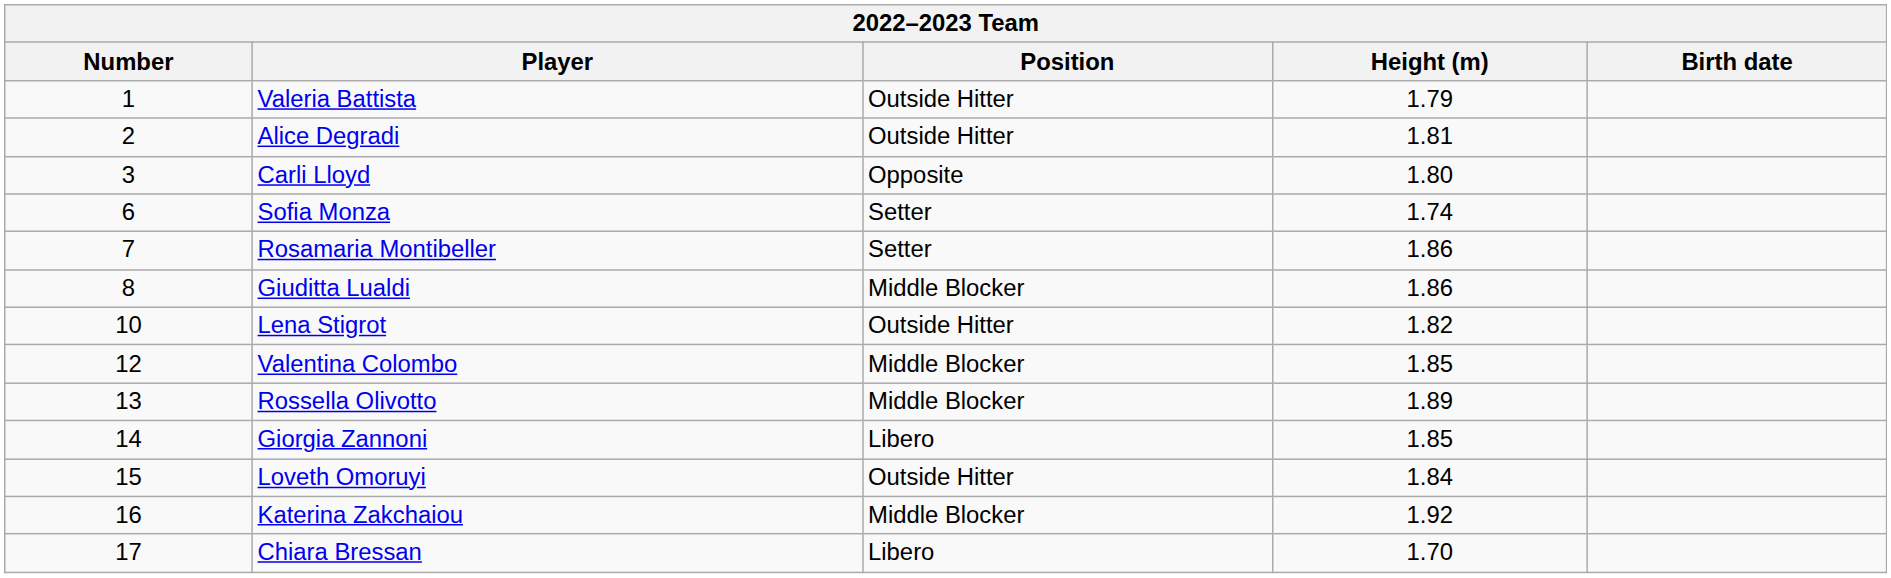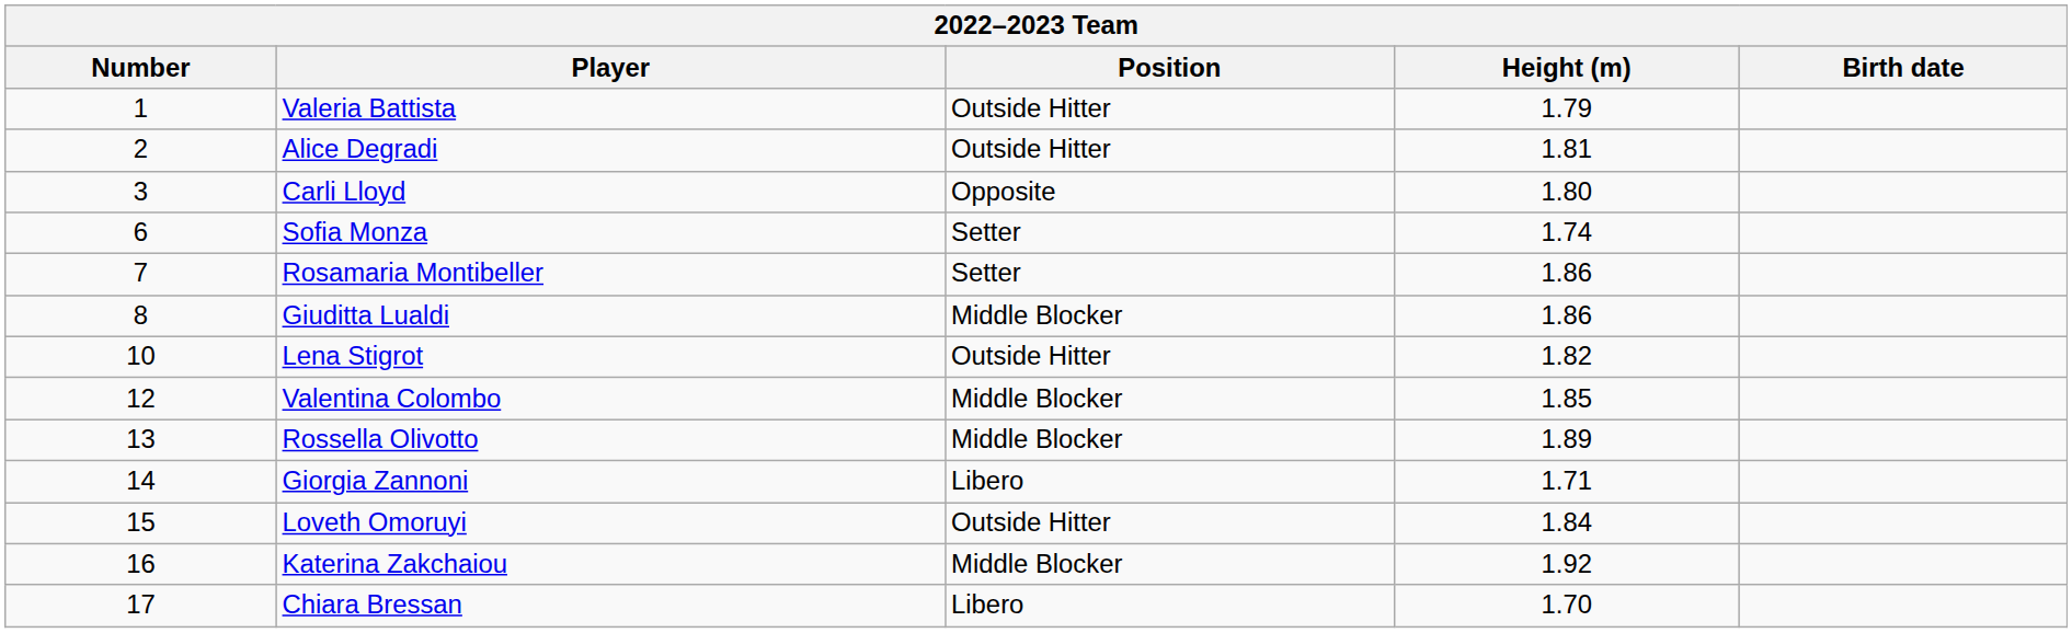Giorgia Zannoni | Height (m): 1.85 -> 1.71
